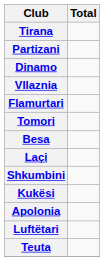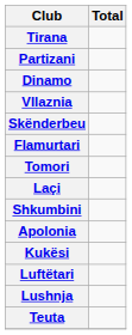+ row: Skënderbeu
- row: Besa
rows swapped: Kukësi <-> Apolonia
+ row: Lushnja
